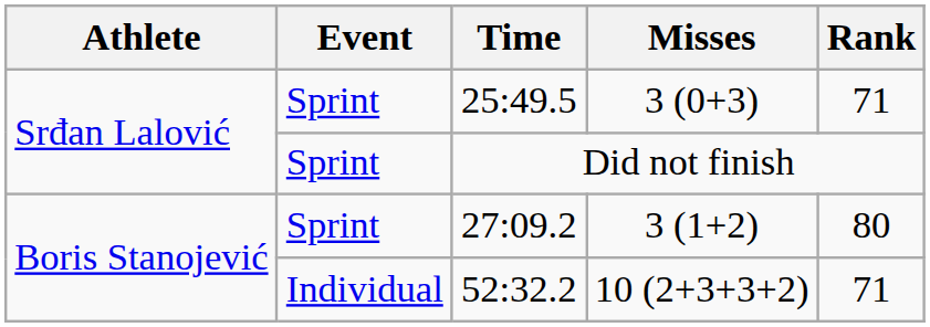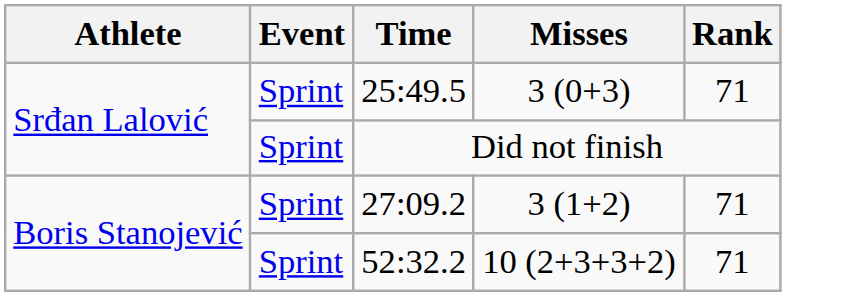27:09.2 | Rank: 80 -> 71
52:32.2 | Event: Individual -> Sprint
